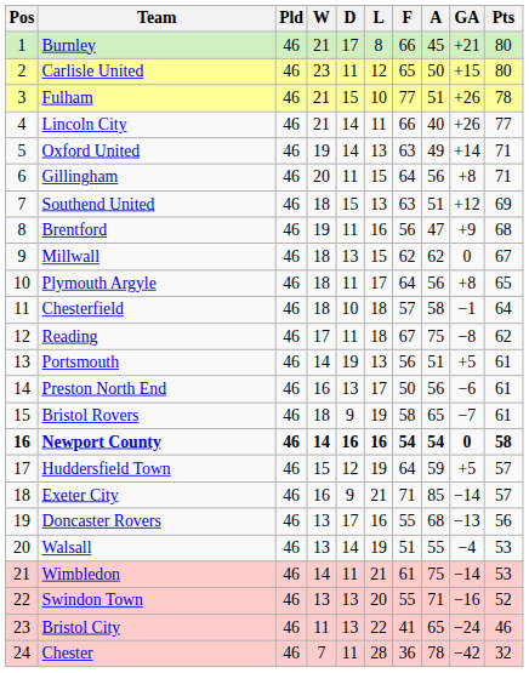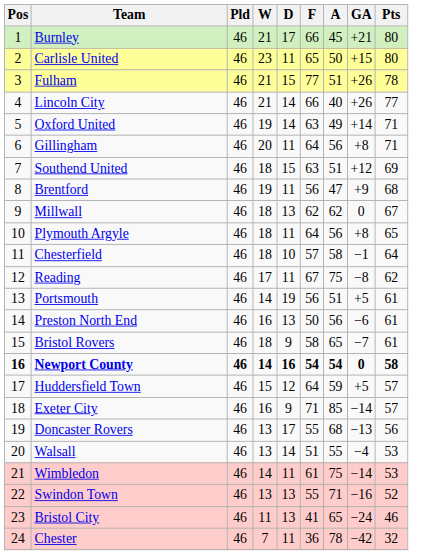- column: L | 8 | 12 | 10 | 11 | 13 | 15 | 13 | 16 | 15 | 17 | 18 | 18 | 13 | 17 | 19 | 16 | 19 | 21 | 16 | 19 | 21 | 20 | 22 | 28
